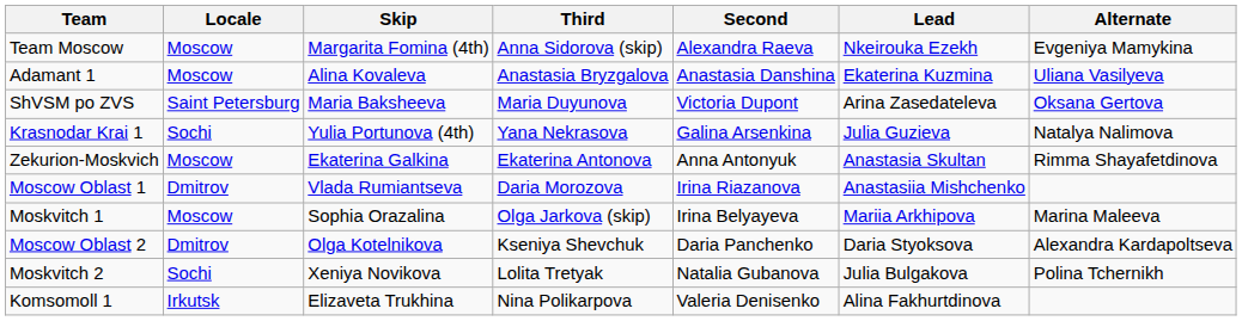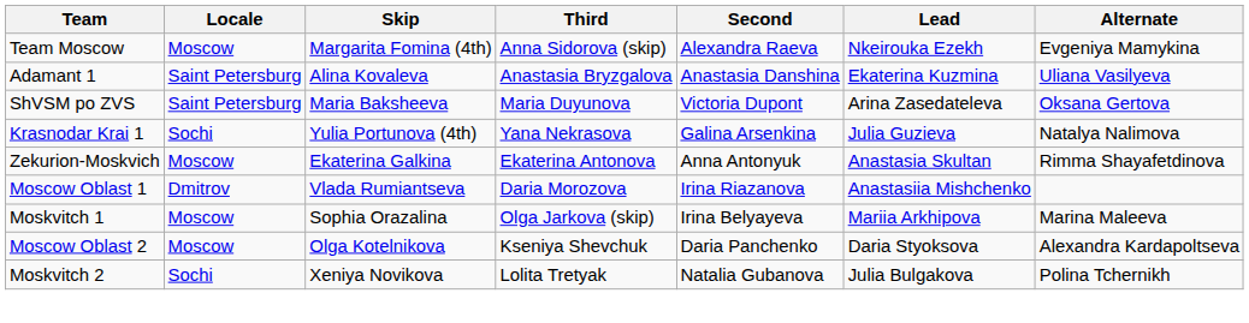Adamant 1 | Locale: Moscow -> Saint Petersburg
Moscow Oblast 2 | Locale: Dmitrov -> Moscow
- row: Komsomoll 1 | Irkutsk | Elizaveta Trukhina | Nina Polikarpova | Valeria Denisenko | Alina Fakhurtdinova
